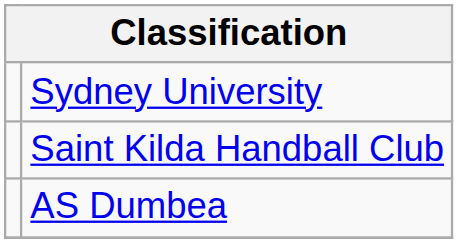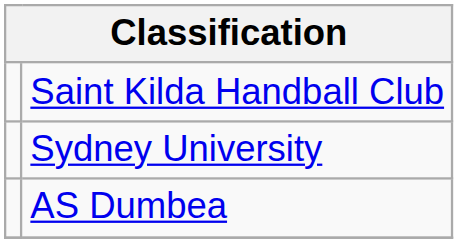rows swapped: Sydney University <-> Saint Kilda Handball Club
